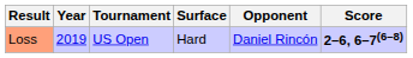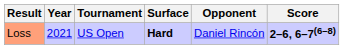Loss | Year: 2019 -> 2021
Loss | Surface: normal -> bold
